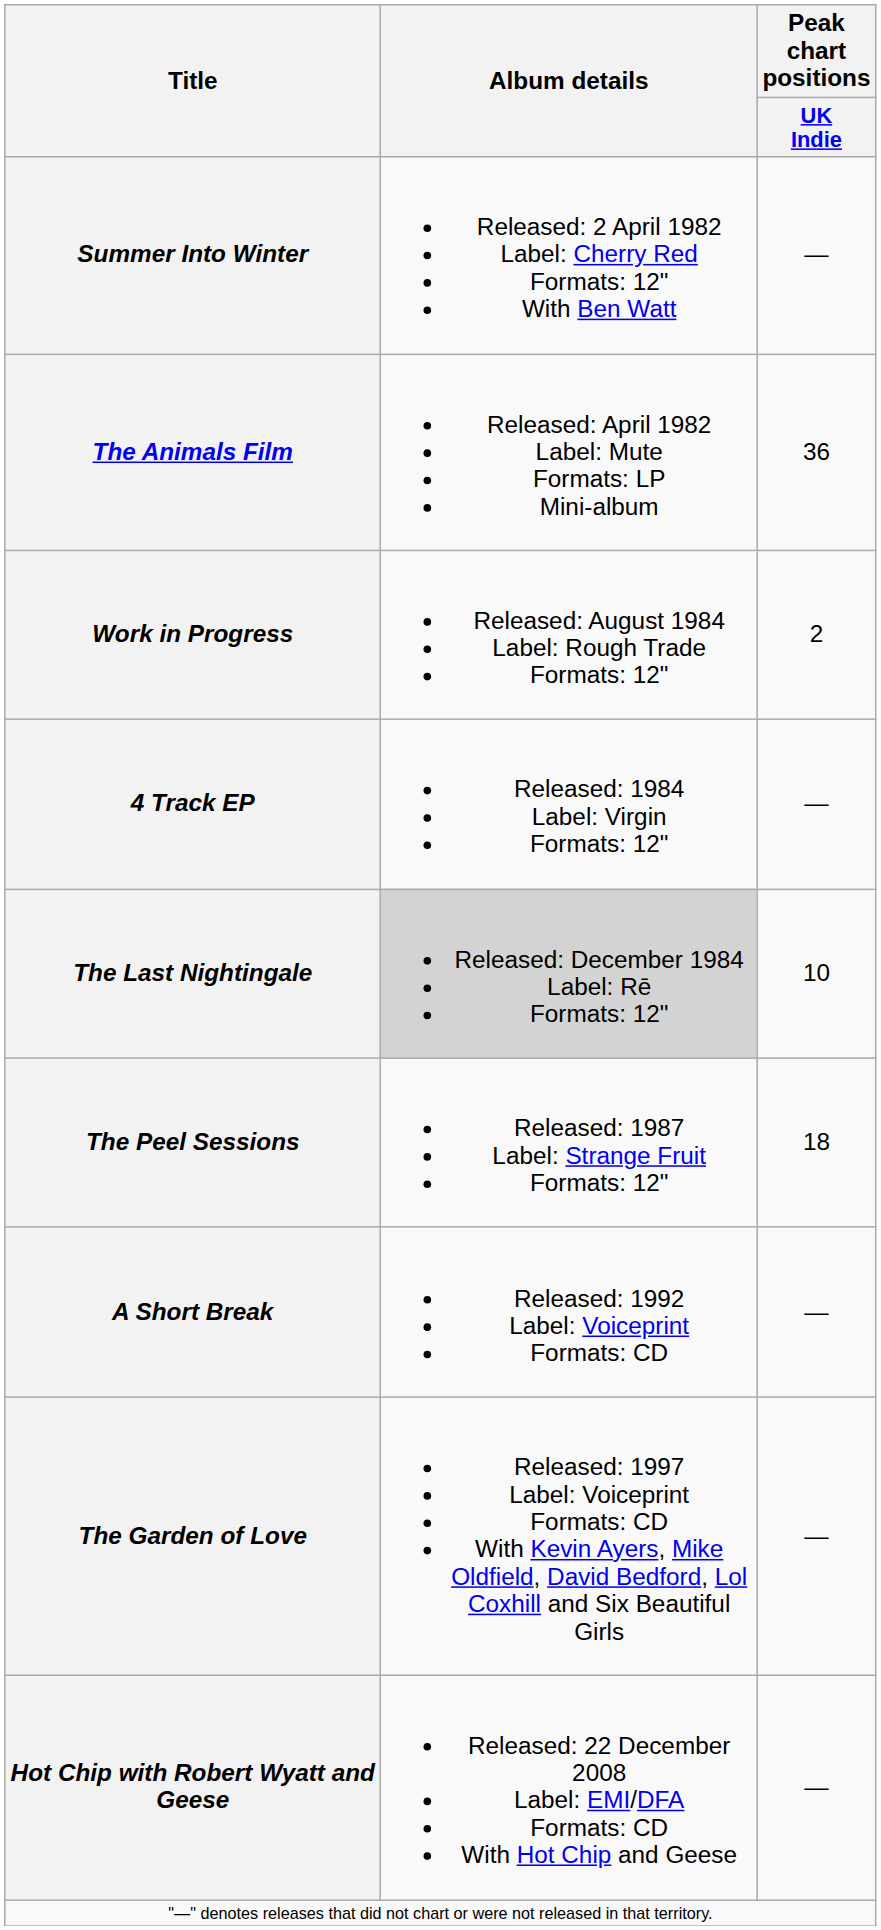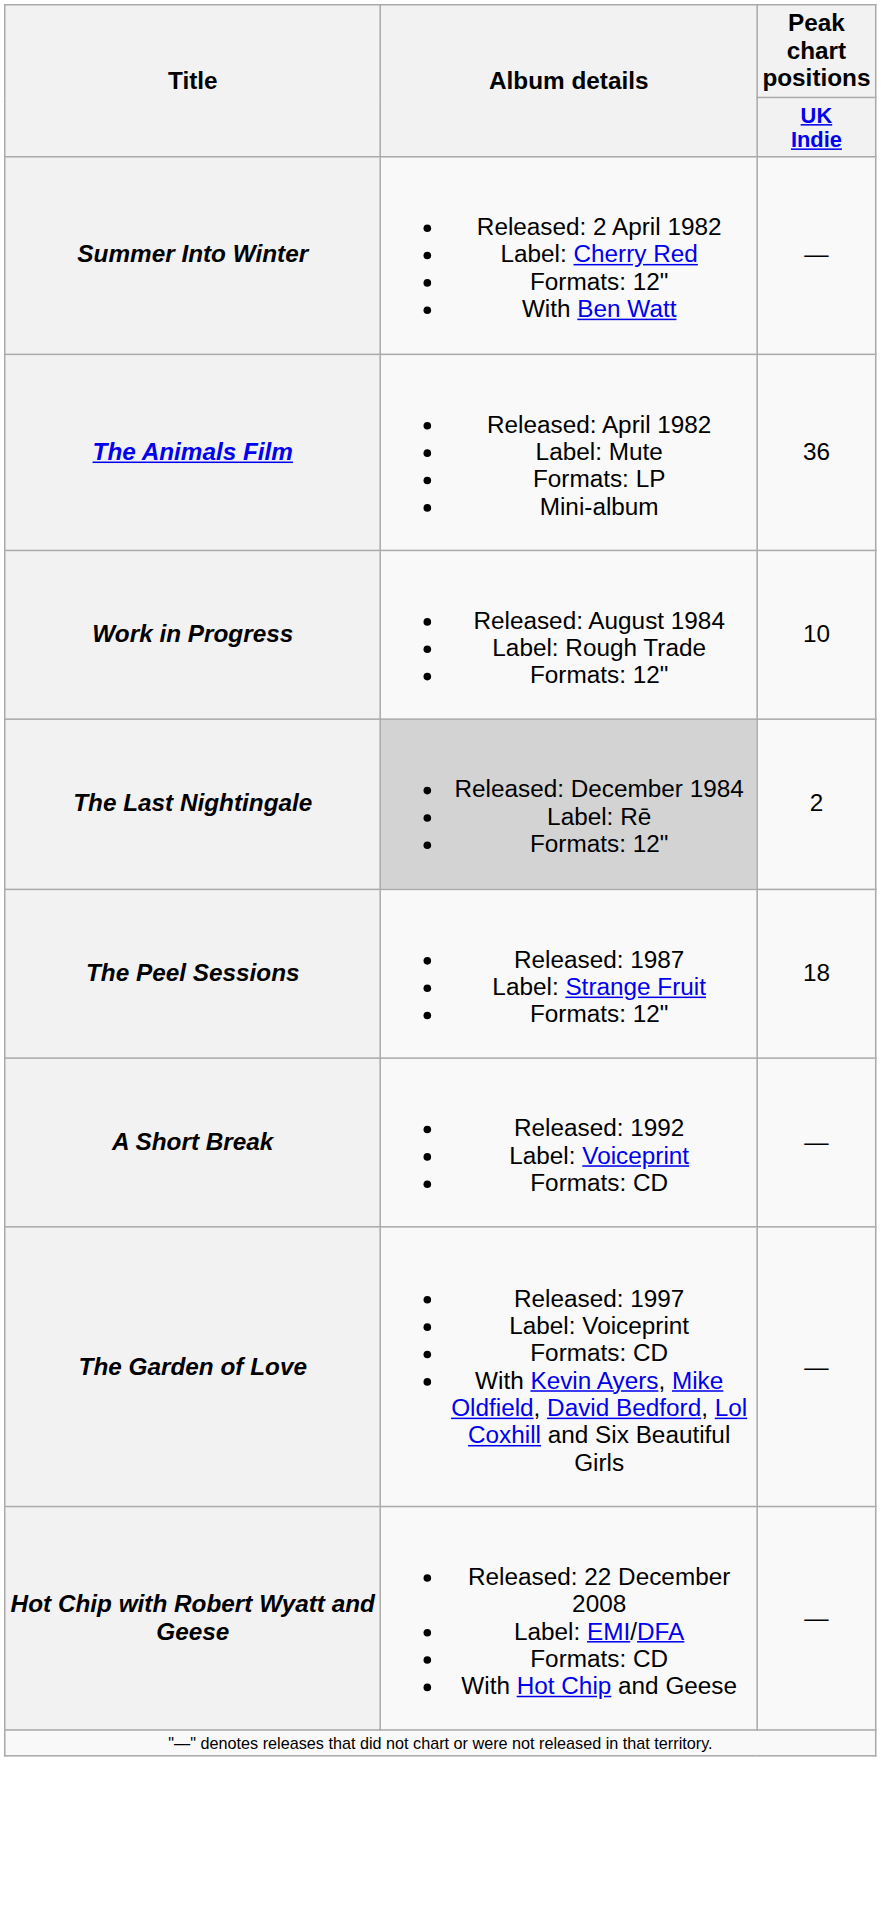Work in Progress | Peak chart positions / UK Indie: 2 -> 10
- row: 4 Track EP | Released: 1984 Label: Virgin Formats: 12" | —
The Last Nightingale | Peak chart positions / UK Indie: 10 -> 2
